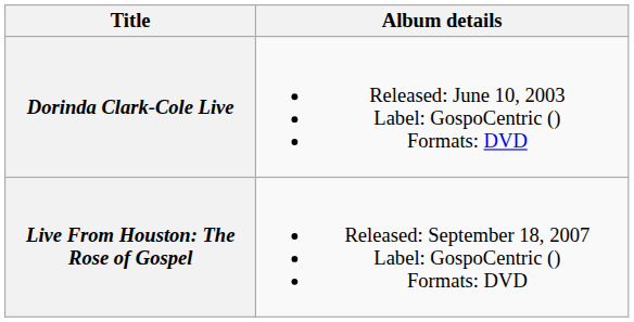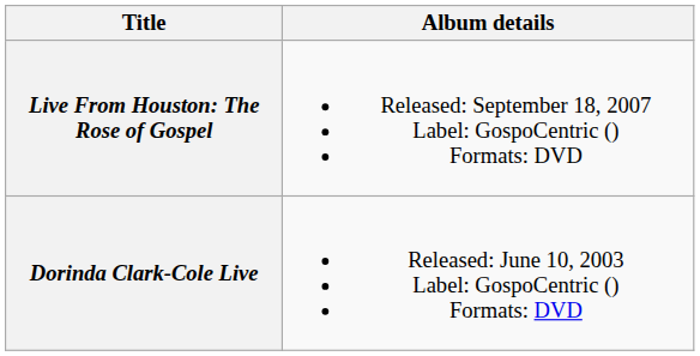rows swapped: Dorinda Clark-Cole Live <-> Live From Houston: The Rose of Gospel
